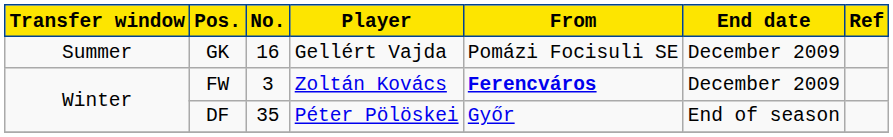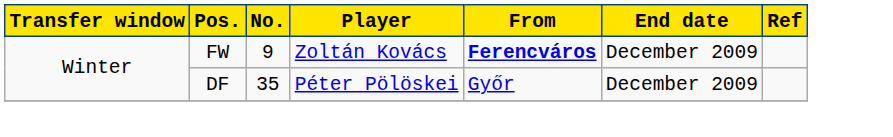- row: Summer | GK | 16 | Gellért Vajda | Pomázi Focisuli SE | December 2009
FW | No.: 3 -> 9
DF | End date: End of season -> December 2009
